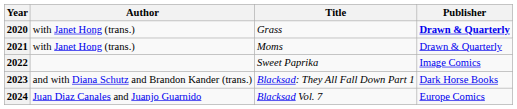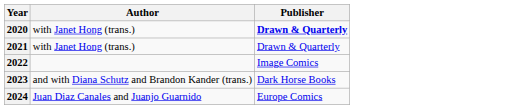- column: Title | Grass | Moms | Sweet Paprika | Blacksad: They All Fall Down Part 1 | Blacksad Vol. 7
